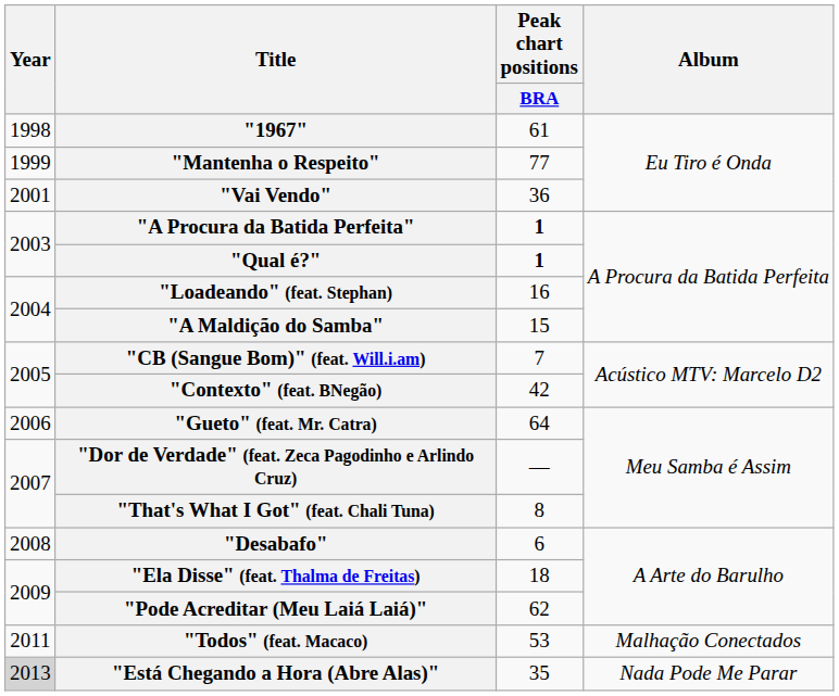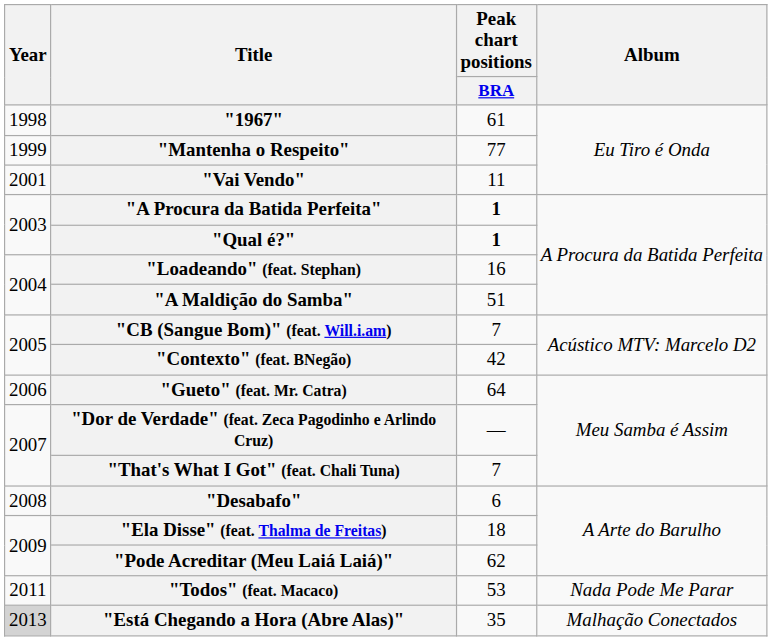"Vai Vendo" | Peak chart positions / BRA: 36 -> 11
"A Maldição do Samba" | Peak chart positions / BRA: 15 -> 51
"That's What I Got" (feat. Chali Tuna) | Peak chart positions / BRA: 8 -> 7
"Todos" (feat. Macaco) | Album: Malhação Conectados -> Nada Pode Me Parar
"Está Chegando a Hora (Abre Alas)" | Album: Nada Pode Me Parar -> Malhação Conectados
